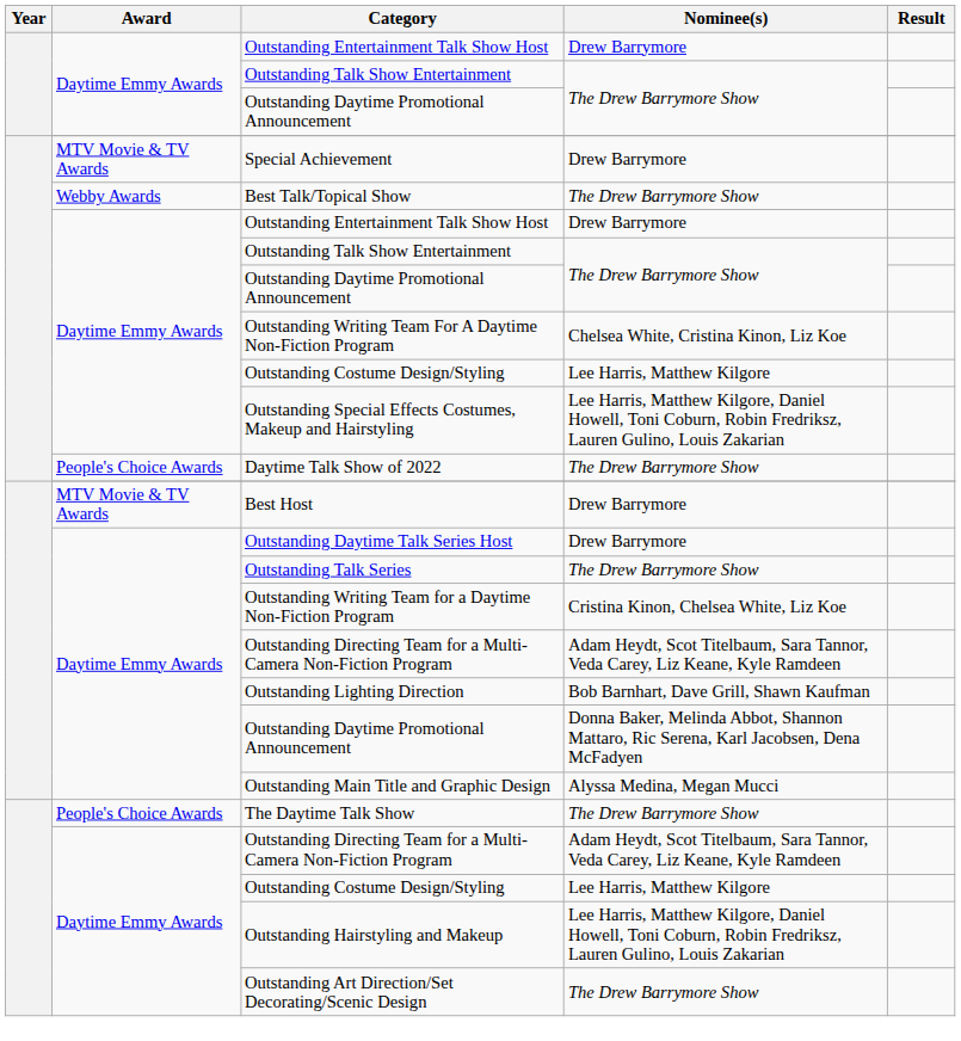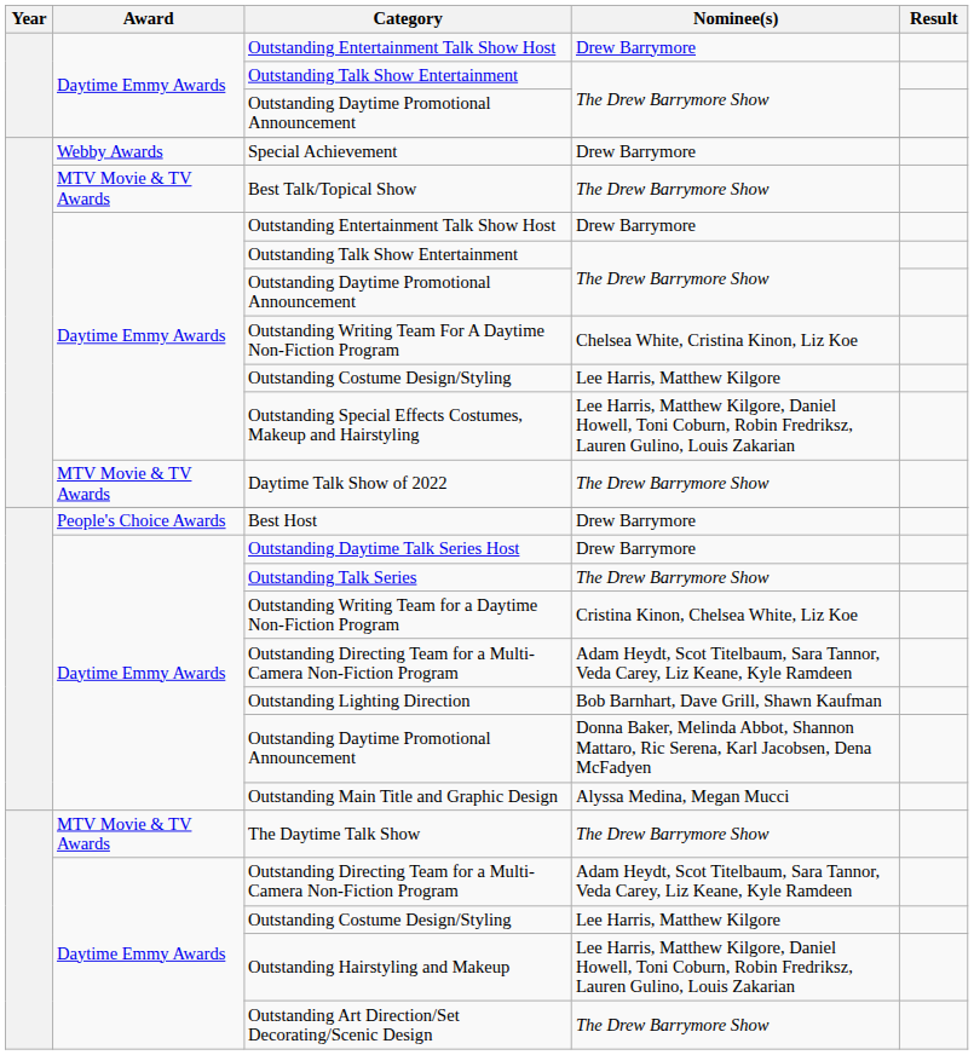Special Achievement | Award: MTV Movie & TV Awards -> Webby Awards
Best Talk/Topical Show | Award: Webby Awards -> MTV Movie & TV Awards
Daytime Talk Show of 2022 | Award: People's Choice Awards -> MTV Movie & TV Awards
Best Host | Award: MTV Movie & TV Awards -> People's Choice Awards
The Daytime Talk Show | Award: People's Choice Awards -> MTV Movie & TV Awards
